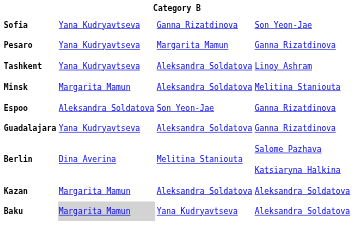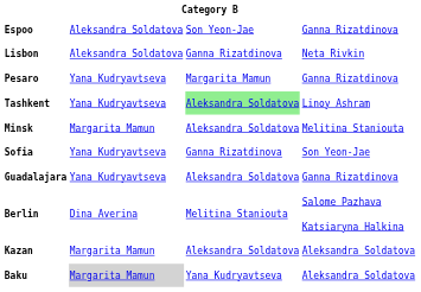rows swapped: Espoo <-> Sofia
+ row: Lisbon | Aleksandra Soldatova | Ganna Rizatdinova | Neta Rivkin
Tashkent | column 3: no background -> lightgreen background
